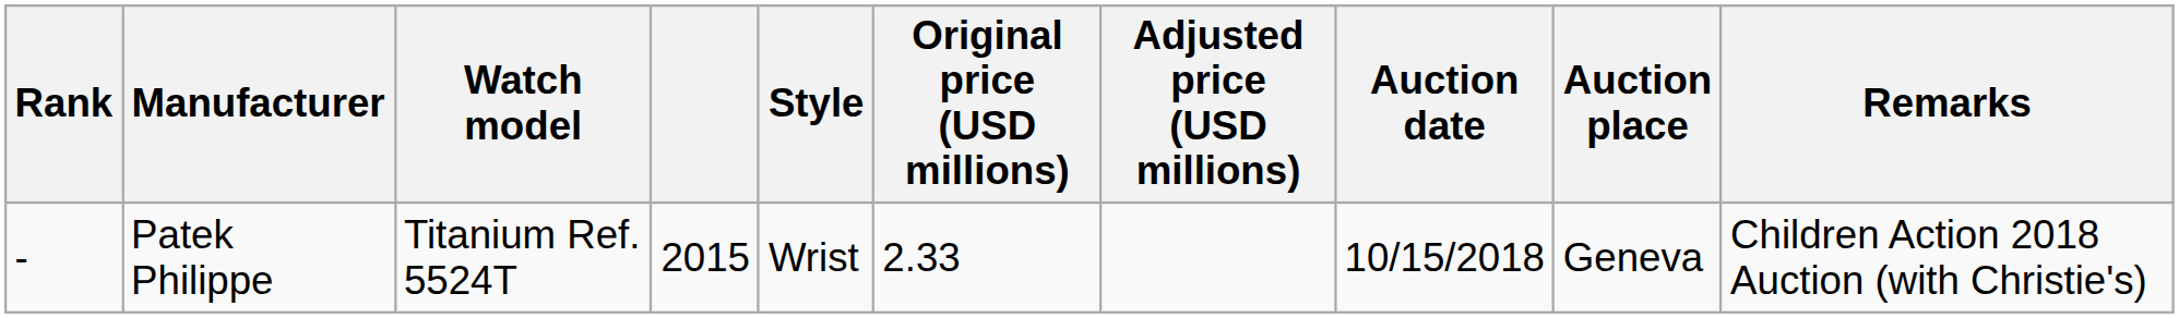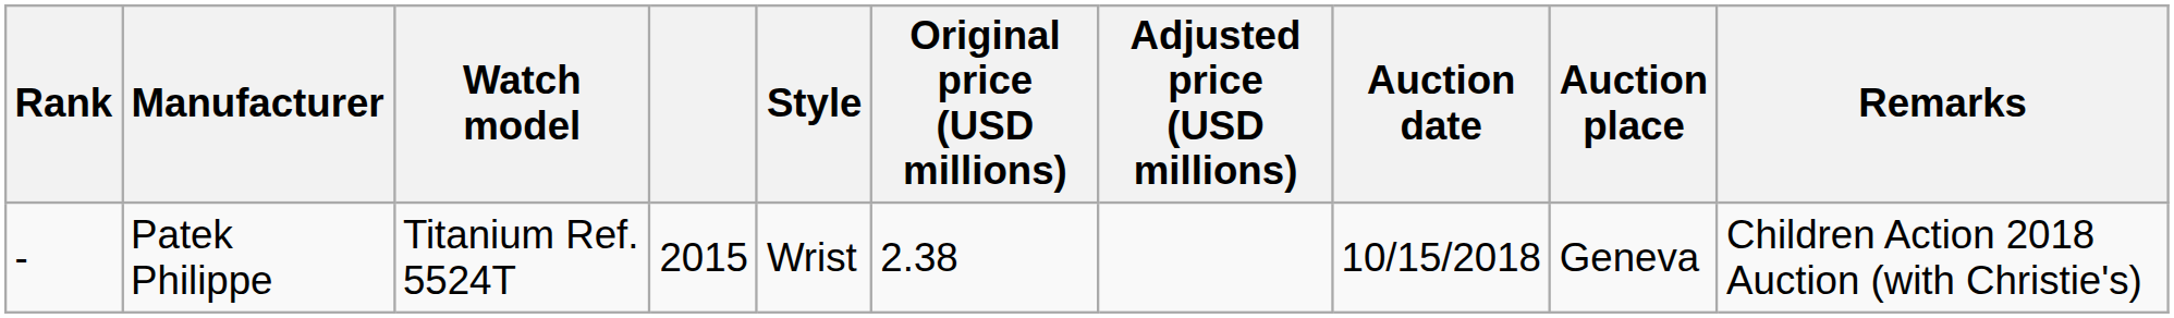Patek Philippe | Original price (USD millions): 2.33 -> 2.38
